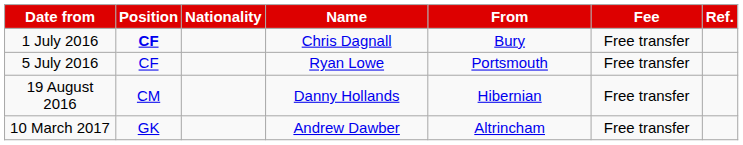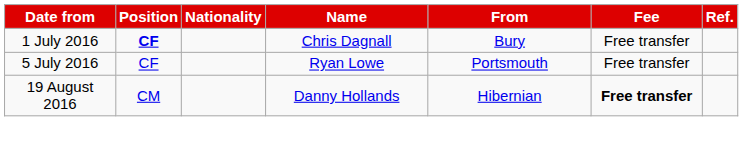19 August 2016 | Fee: normal -> bold
- row: 10 March 2017 | GK | Andrew Dawber | Altrincham | Free transfer
